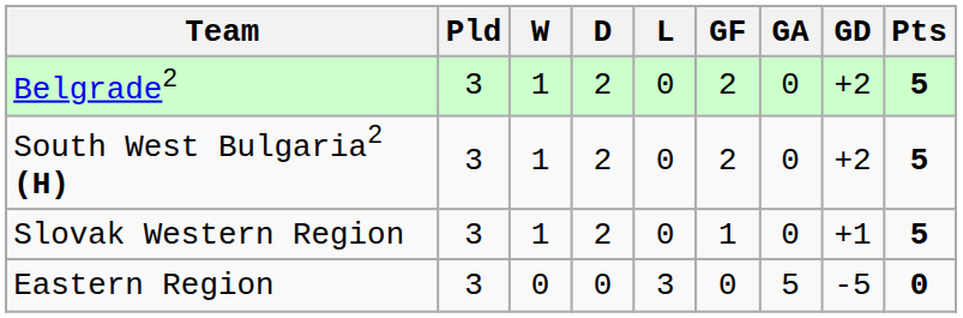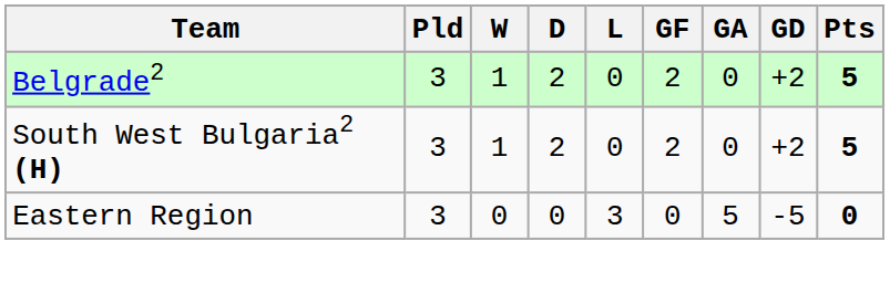- row: Slovak Western Region | 3 | 1 | 2 | 0 | 1 | 0 | +1 | 5
